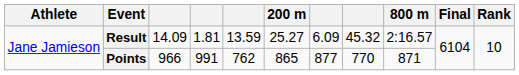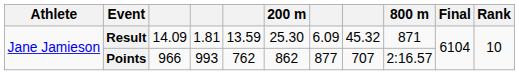Result | 200 m: 25.27 -> 25.30
Result | 800 m: 2:16.57 -> 871
Points | column 4: 991 -> 993
Points | 200 m: 865 -> 862
Points | column 8: 770 -> 707
Points | 800 m: 871 -> 2:16.57
